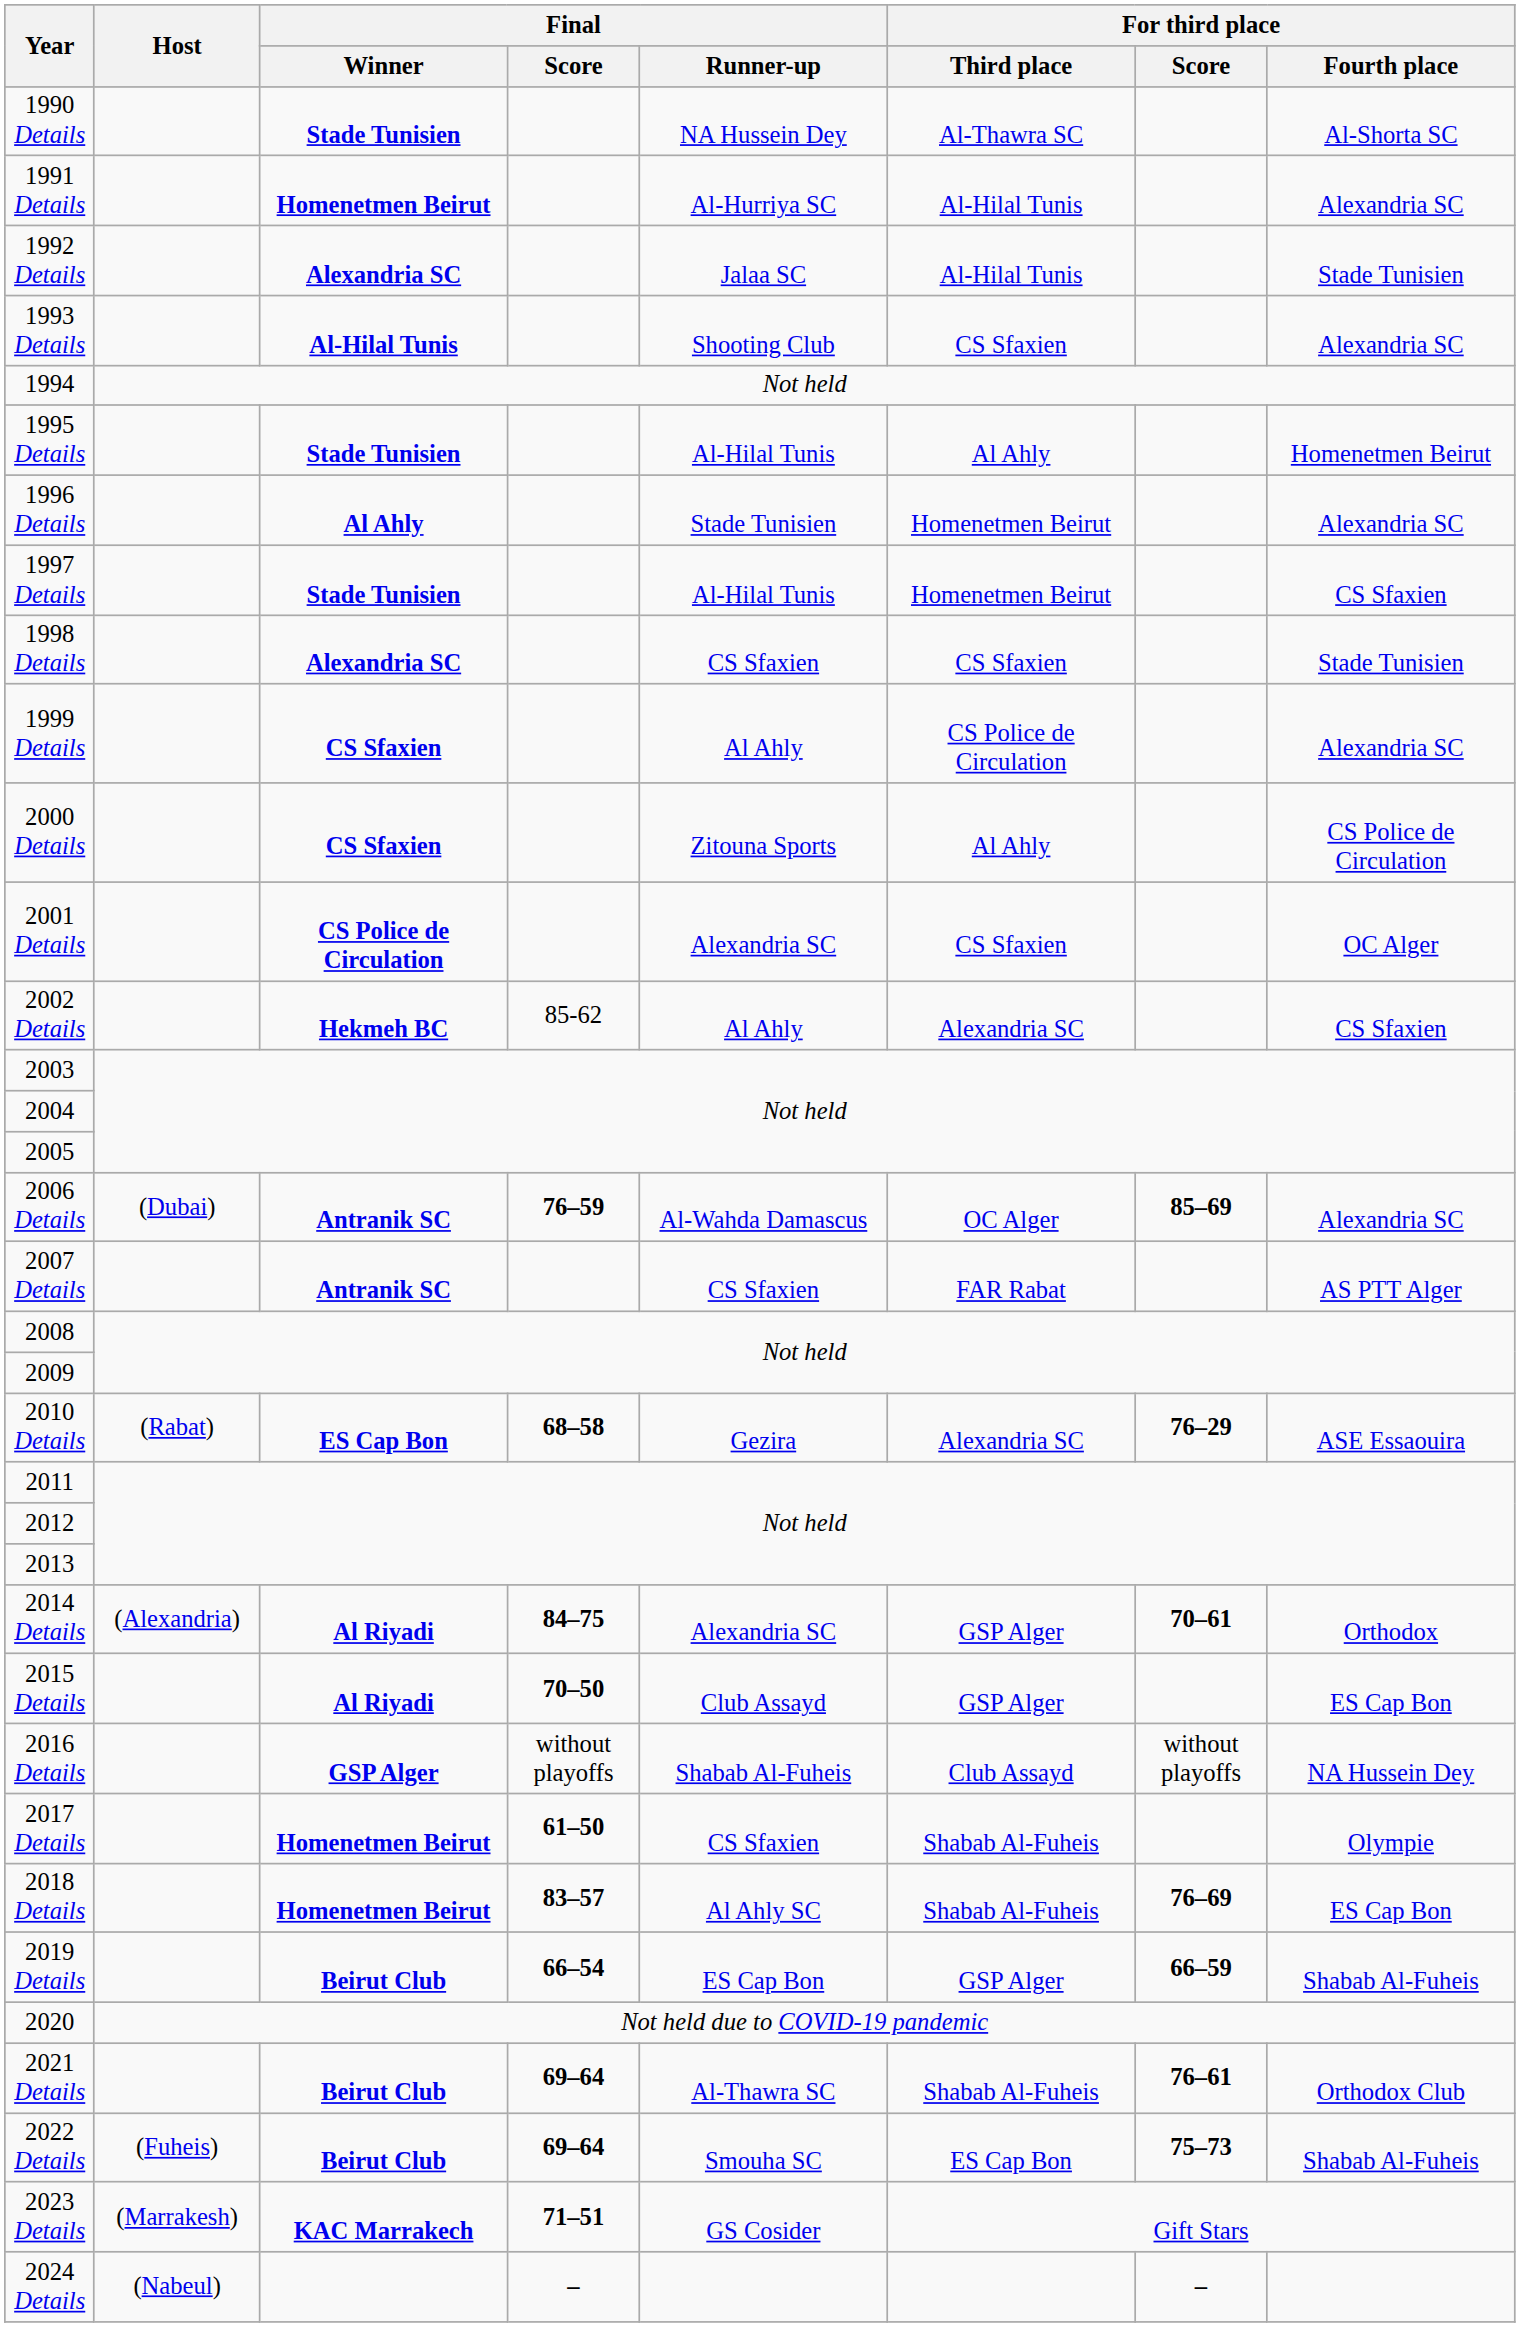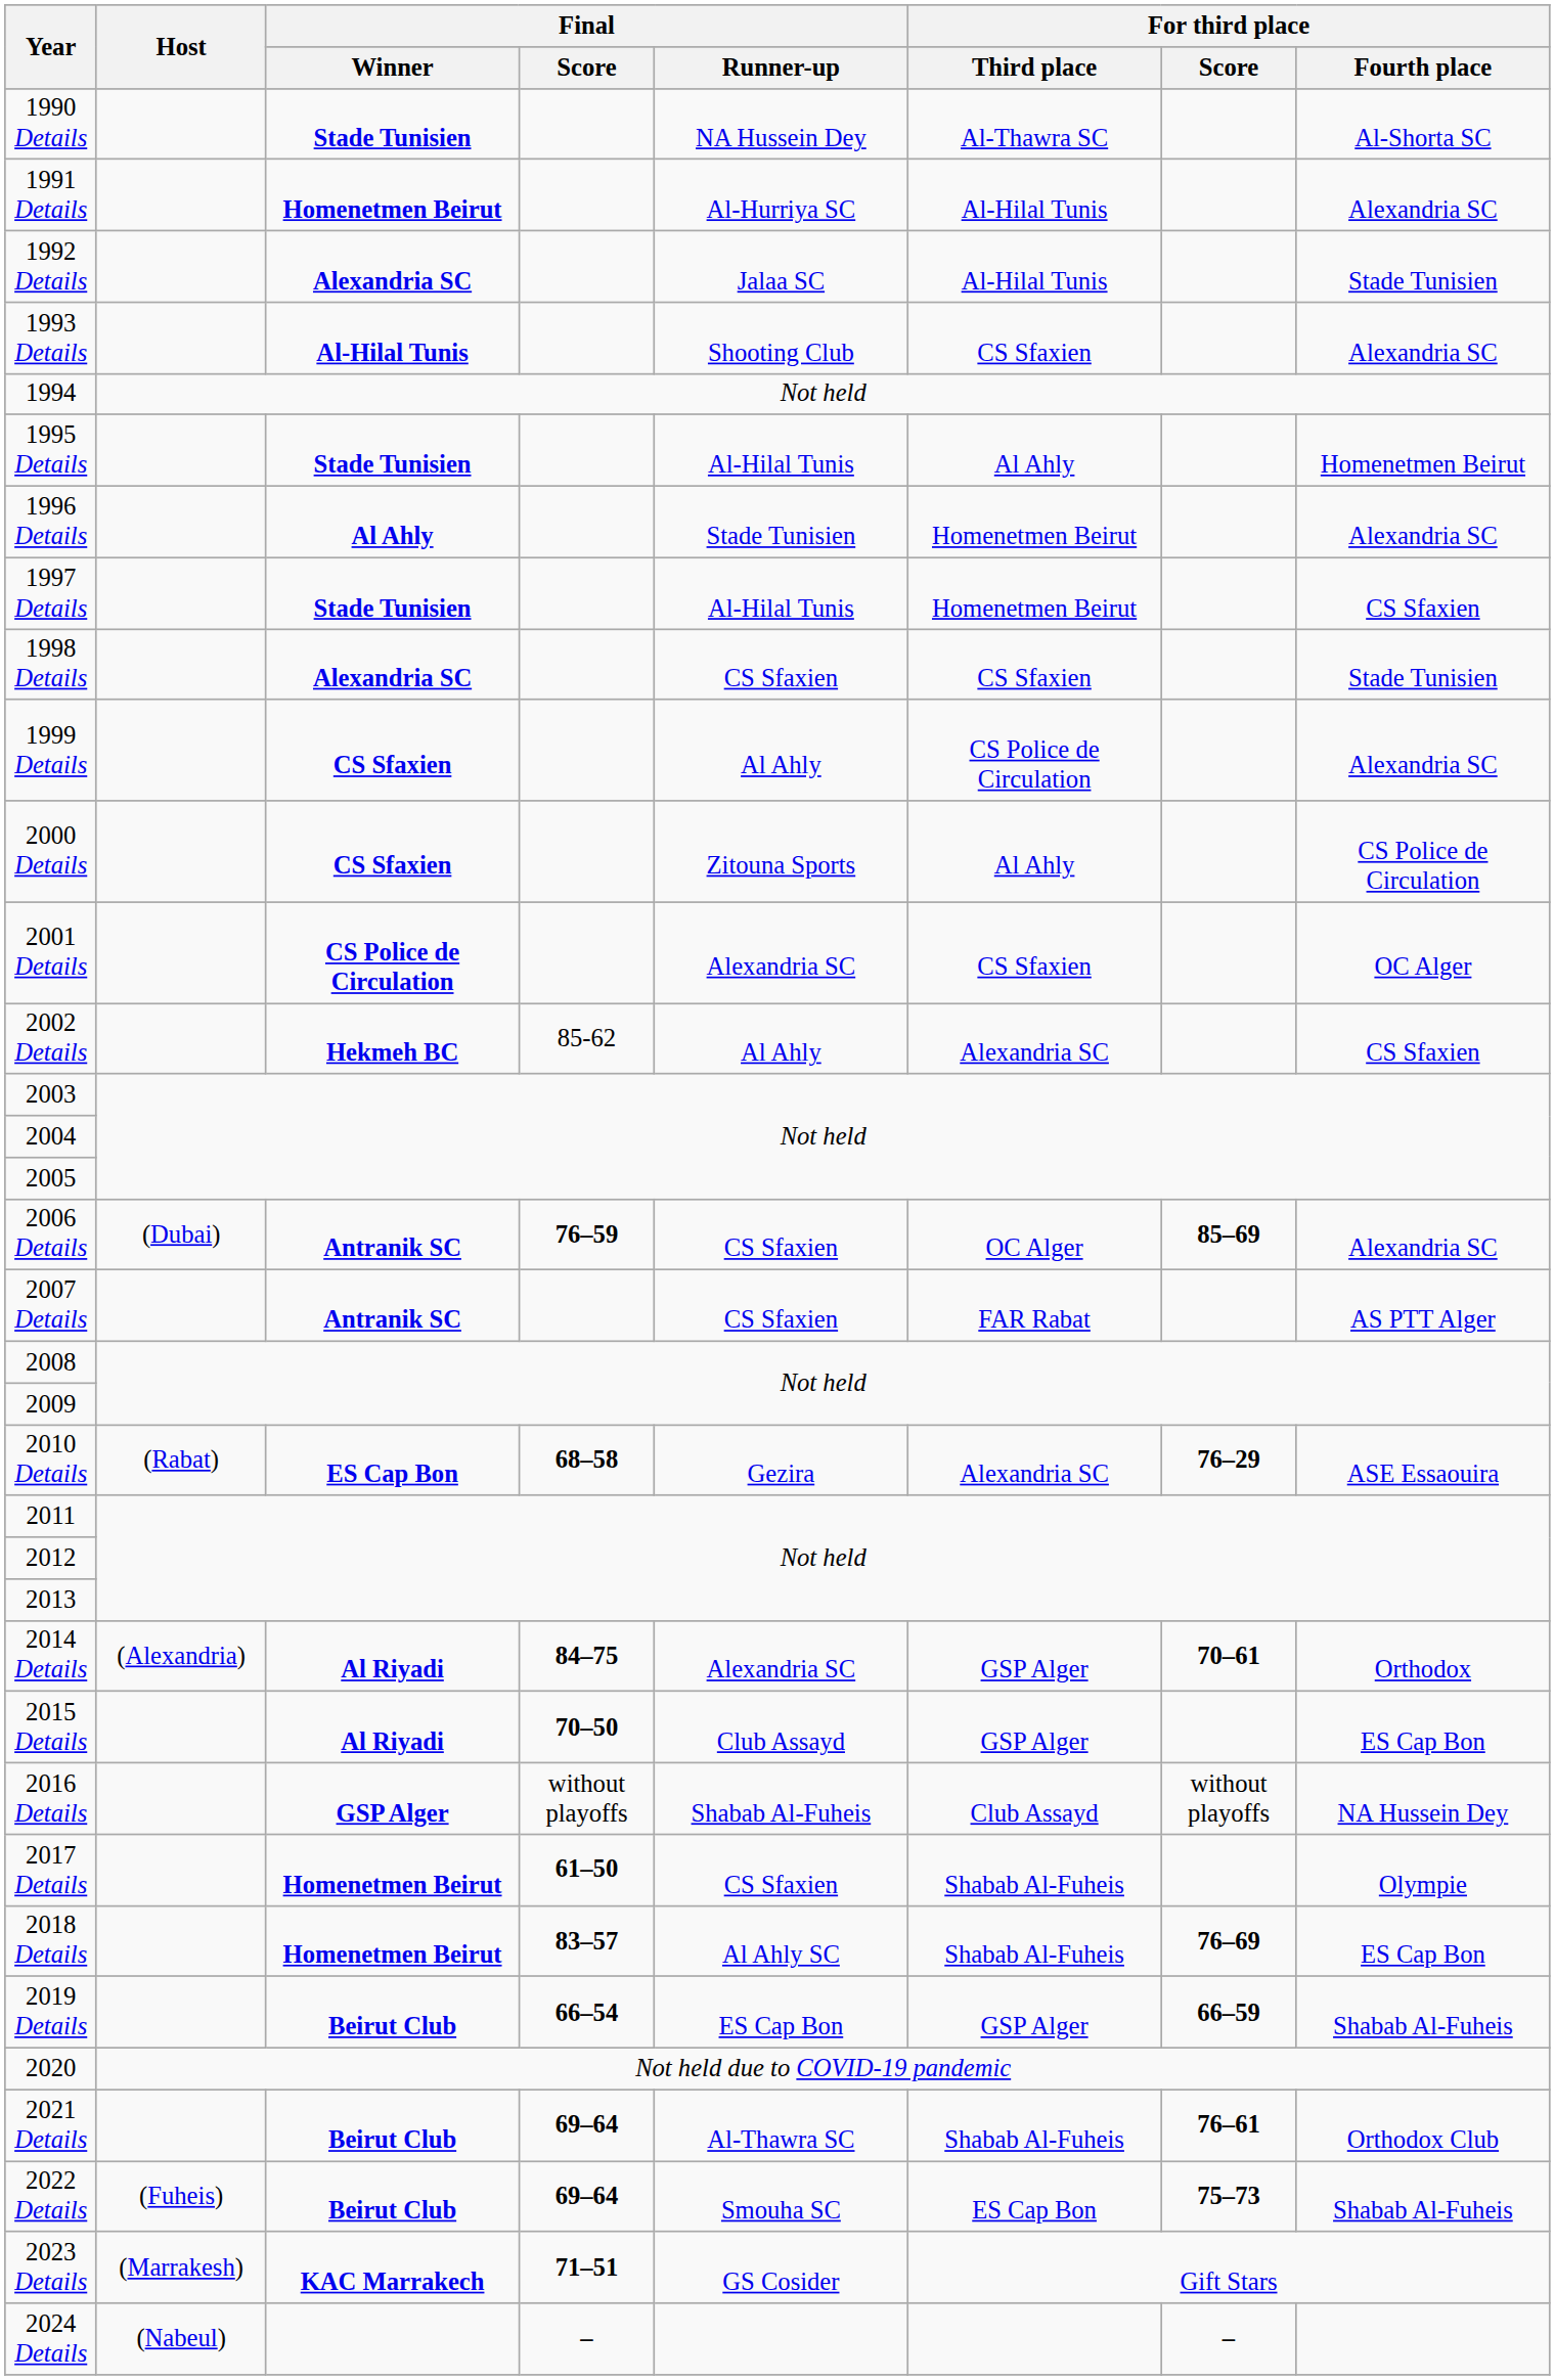2006 Details | Final / Runner-up: Al-Wahda Damascus -> CS Sfaxien
